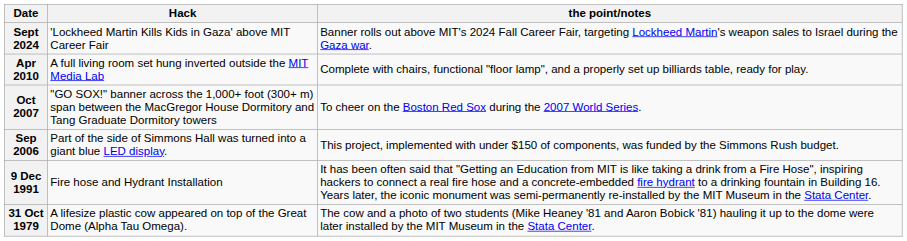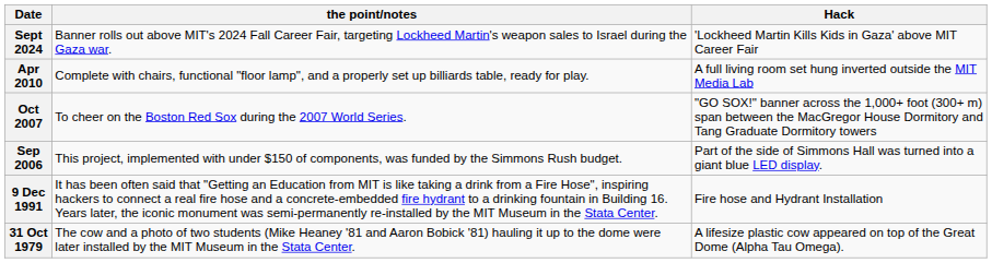columns swapped: Hack <-> the point/notes
